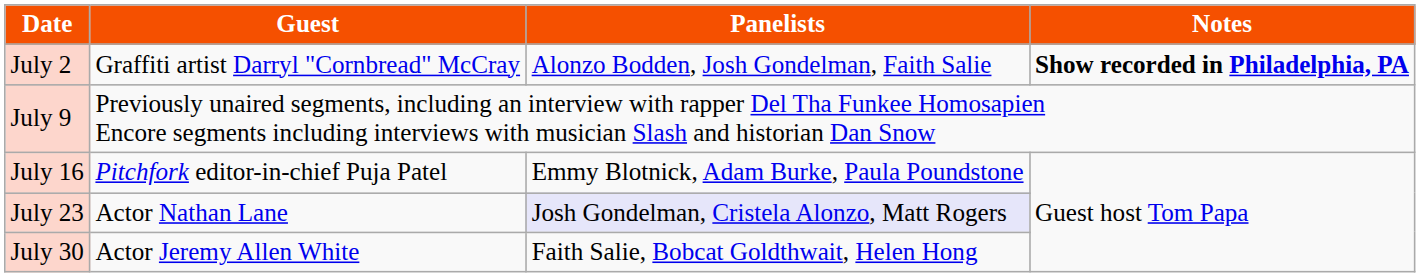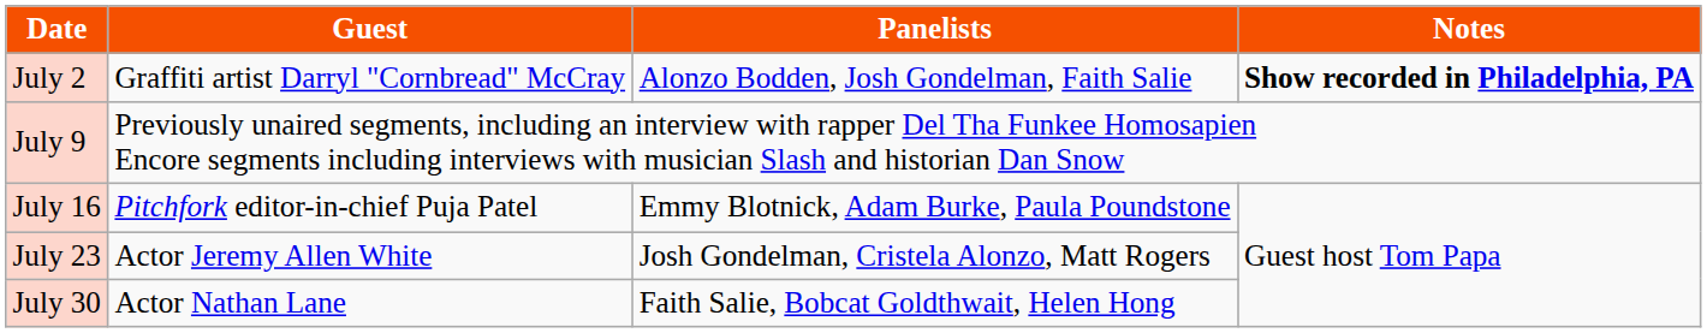July 23 | Guest: Actor Nathan Lane -> Actor Jeremy Allen White
July 23 | Panelists: lavender background -> no background
July 30 | Guest: Actor Jeremy Allen White -> Actor Nathan Lane
